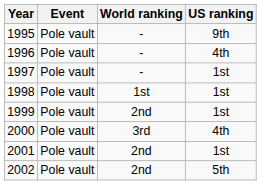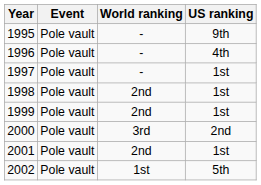1998 | World ranking: 1st -> 2nd
2000 | US ranking: 4th -> 2nd
2002 | World ranking: 2nd -> 1st
